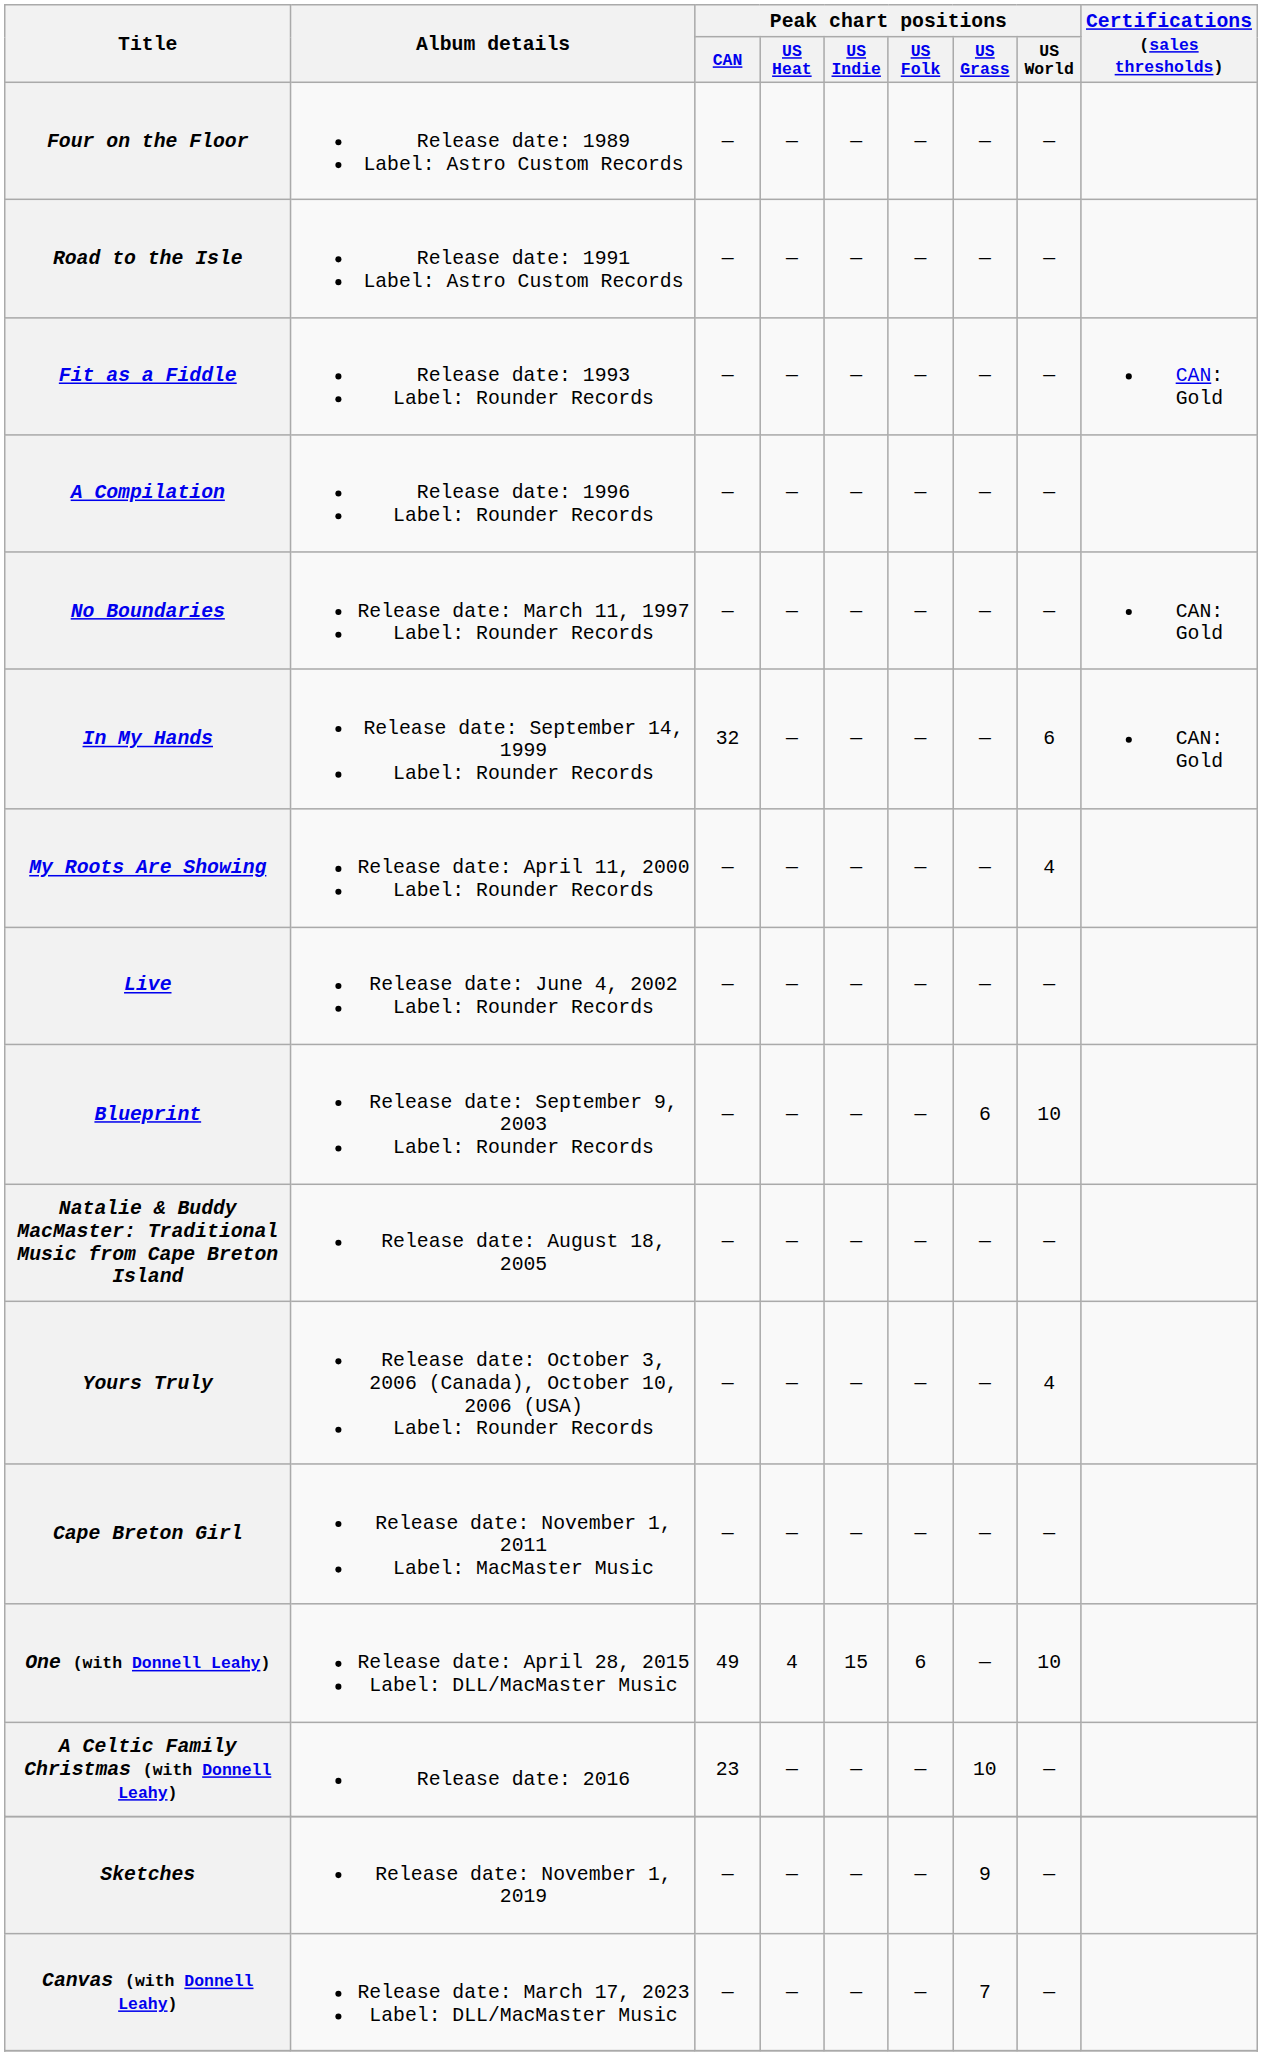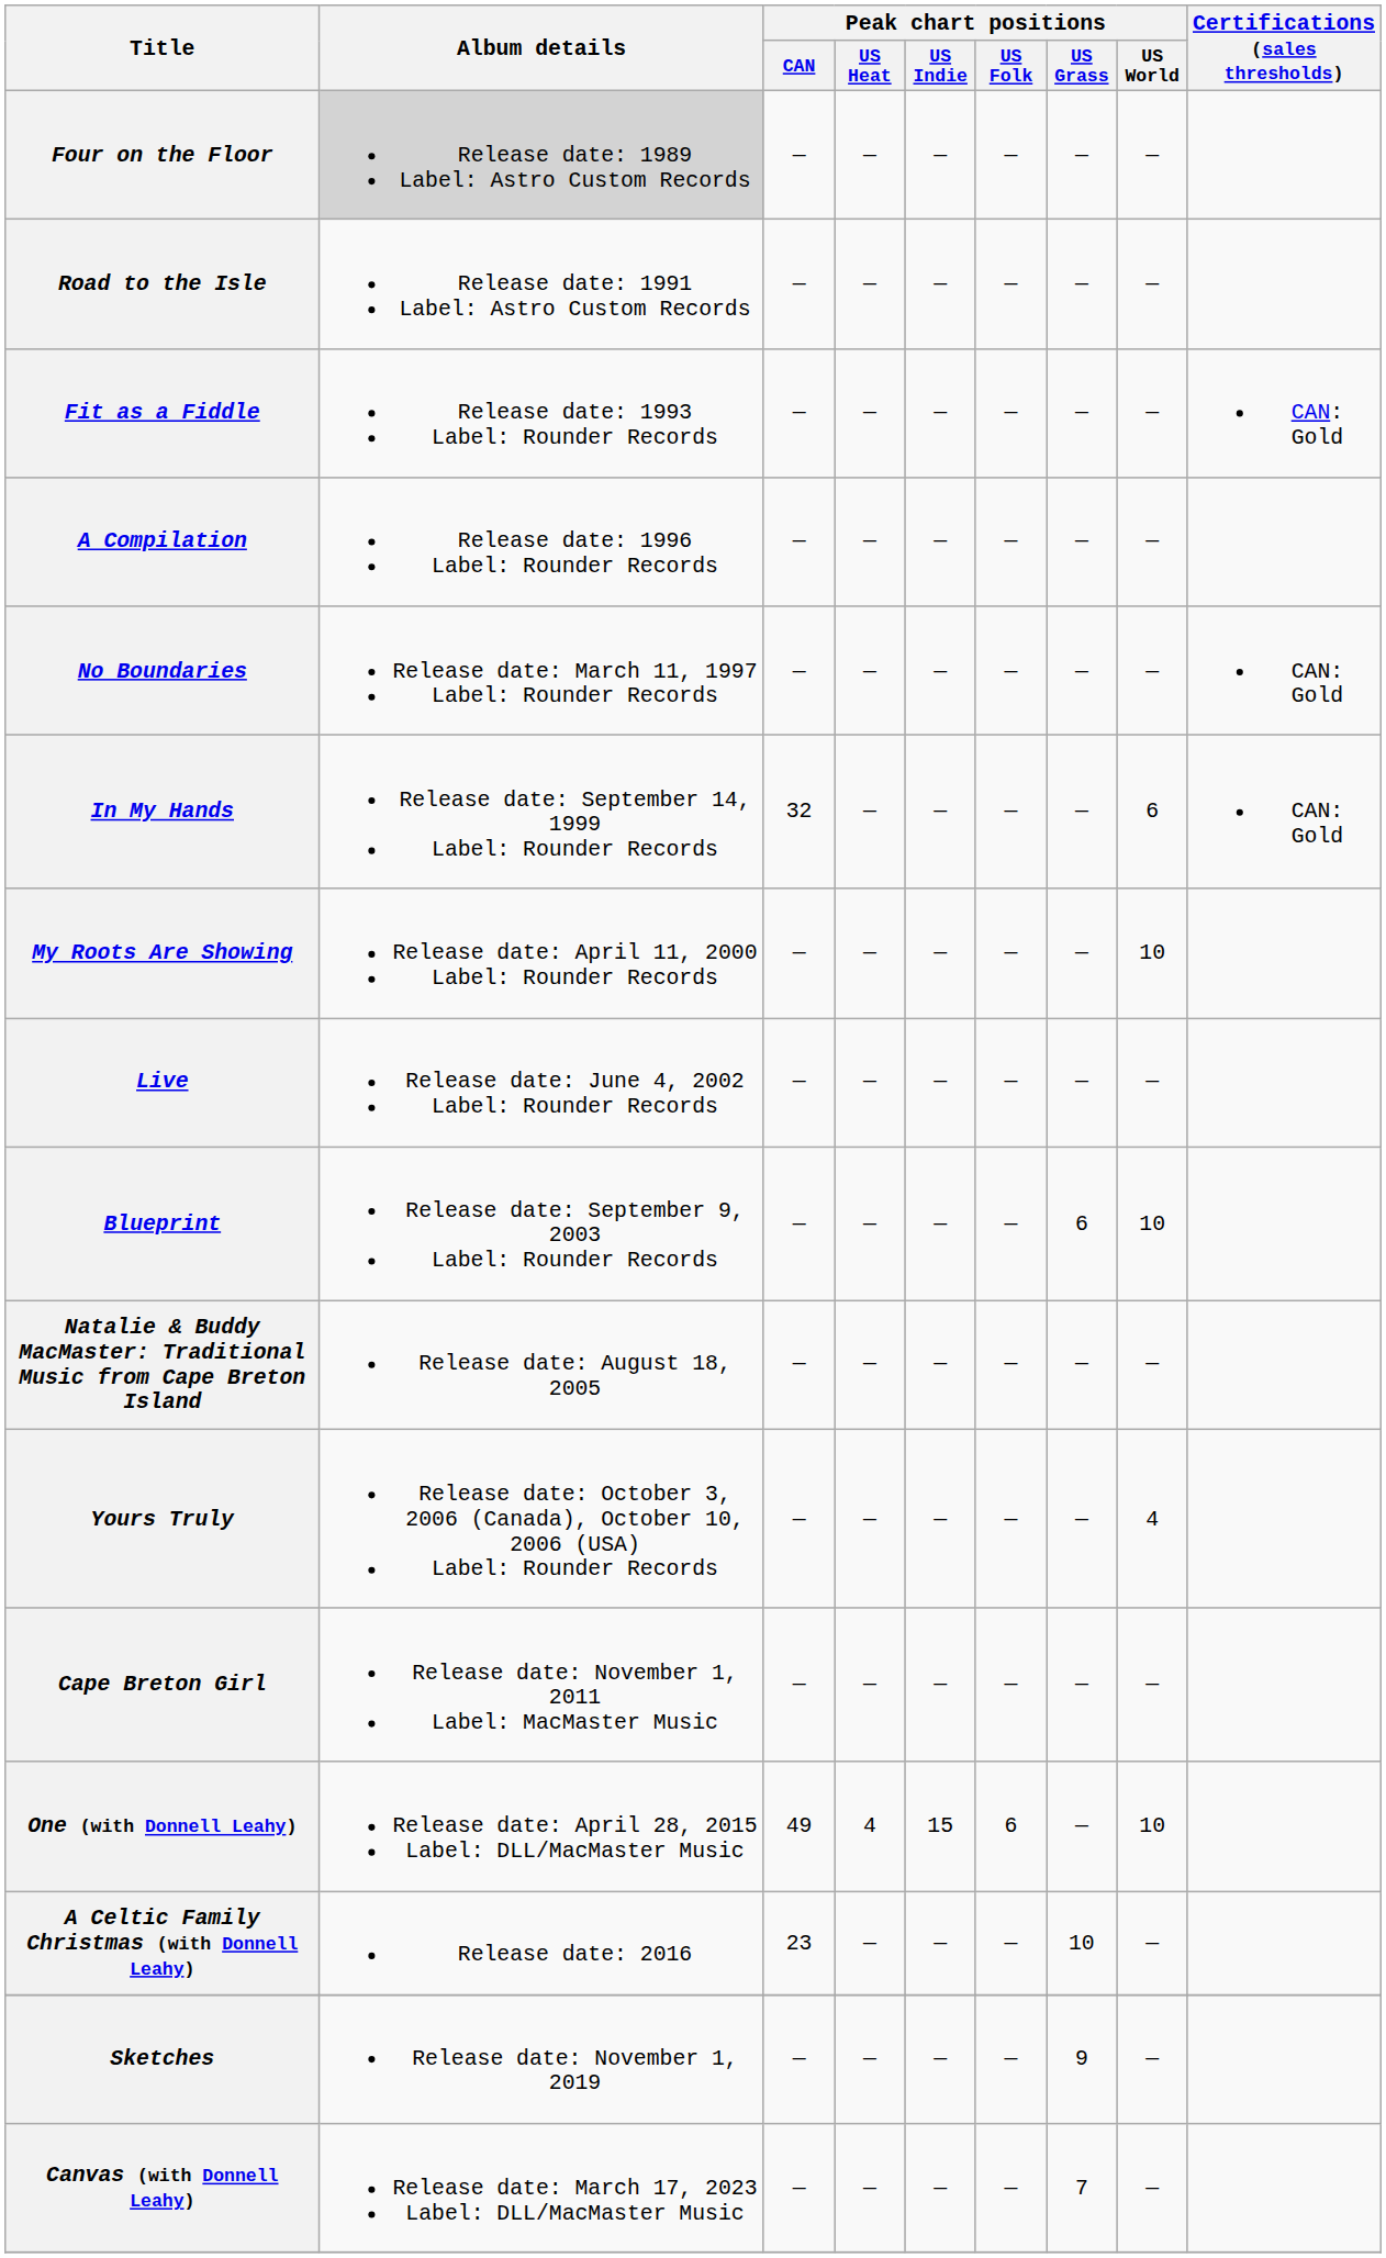Four on the Floor | Album details: no background -> lightgrey background
My Roots Are Showing | Peak chart positions / US World: 4 -> 10
